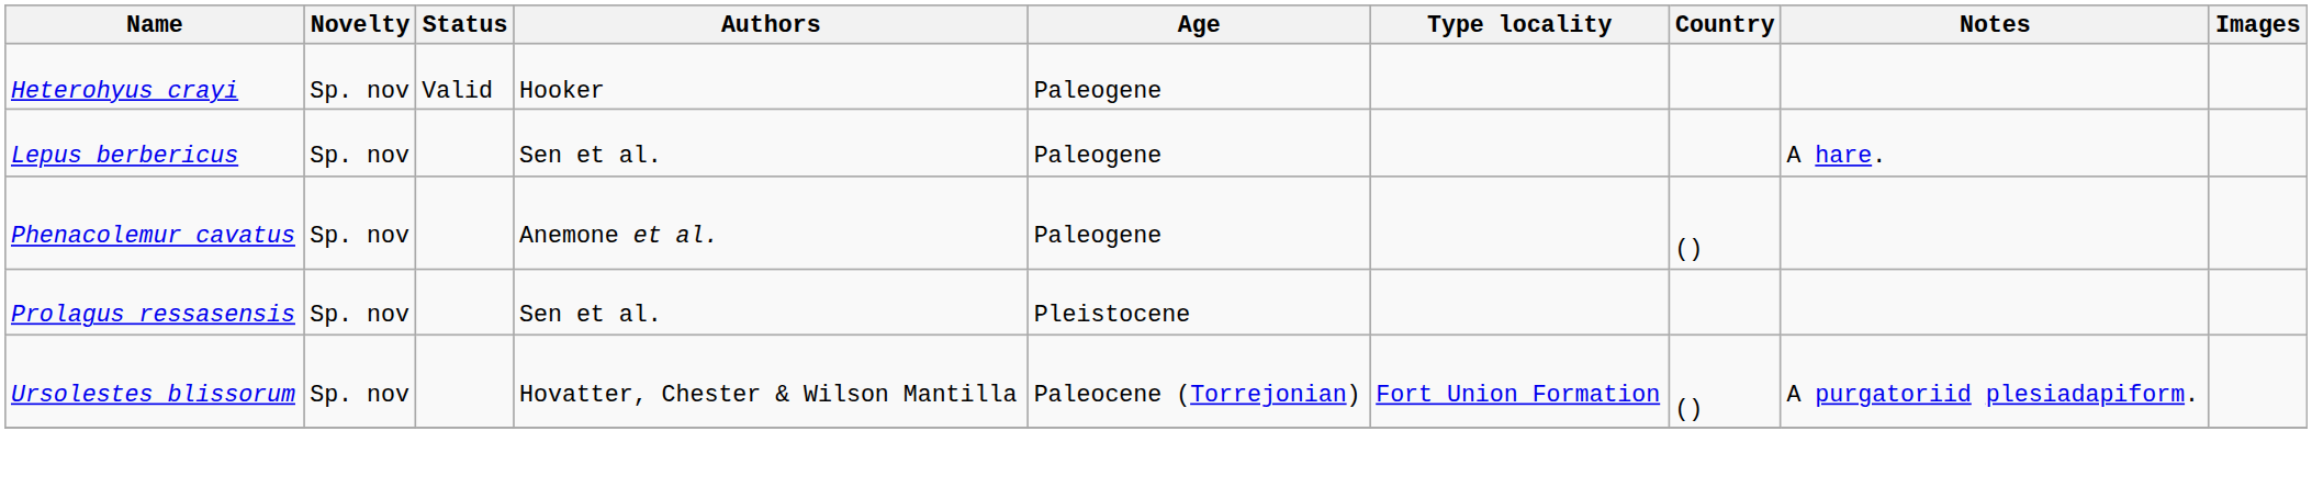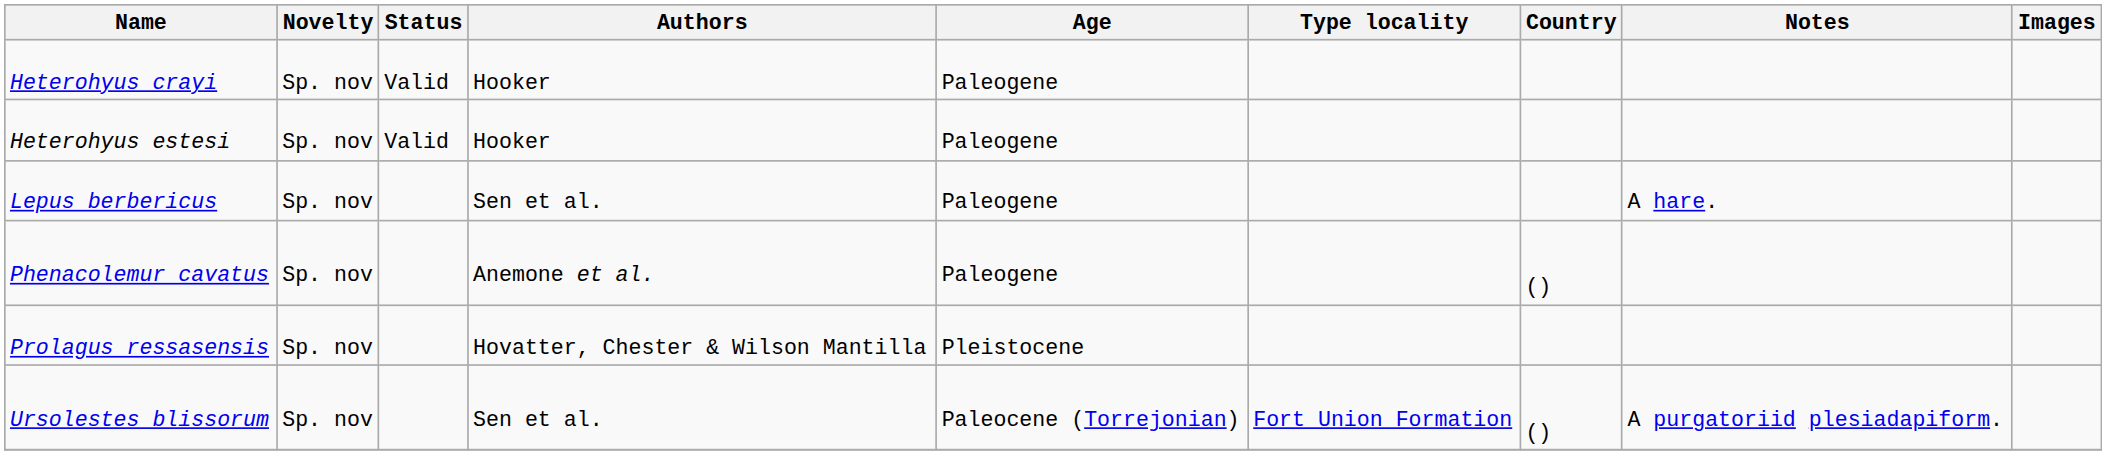+ row: Heterohyus estesi | Sp. nov | Valid | Hooker | Paleogene
Prolagus ressasensis | Authors: Sen et al. -> Hovatter, Chester & Wilson Mantilla
Ursolestes blissorum | Authors: Hovatter, Chester & Wilson Mantilla -> Sen et al.
